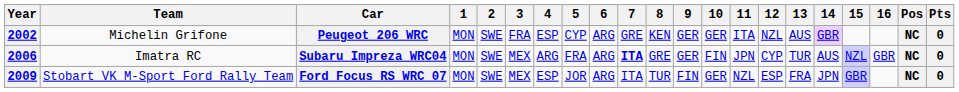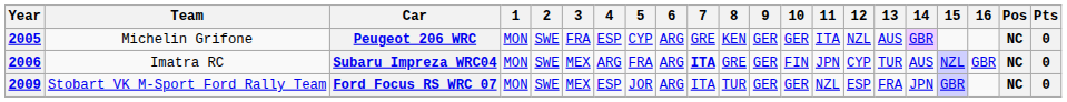Peugeot 206 WRC | Year: 2002 -> 2005
Ford Focus RS WRC 07 | 9: FIN -> GER
